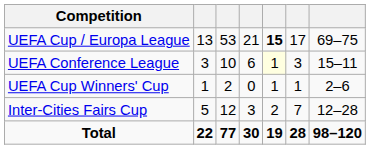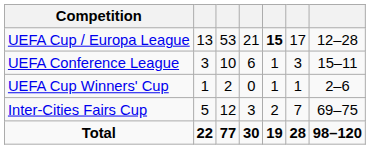UEFA Cup / Europa League | column 7: 69–75 -> 12–28
UEFA Conference League | column 5: lightyellow background -> no background
Inter-Cities Fairs Cup | column 7: 12–28 -> 69–75
